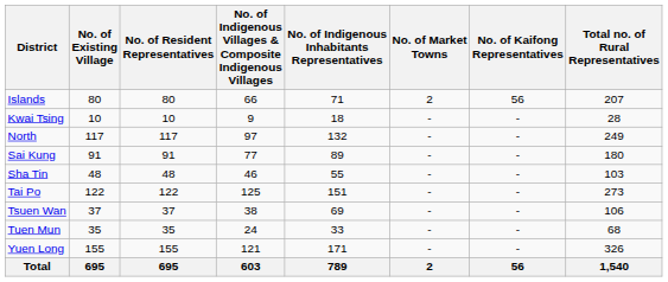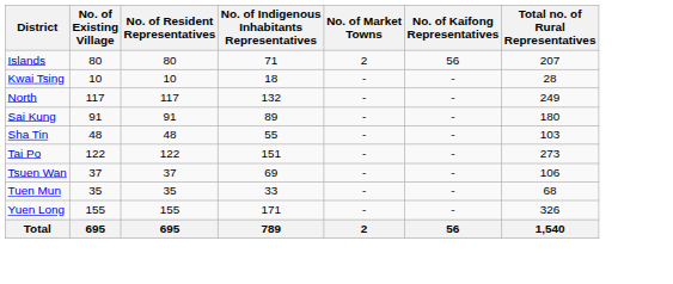- column: No. of Indigenous Villages & Composite Indigenous Villages | 66 | 9 | 97 | 77 | 46 | 125 | 38 | 24 | 121 | 603
